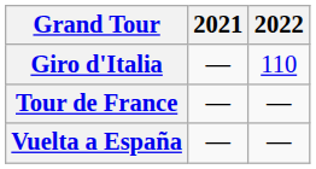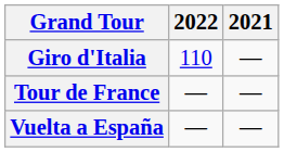columns swapped: 2021 <-> 2022
